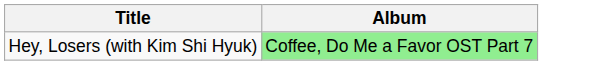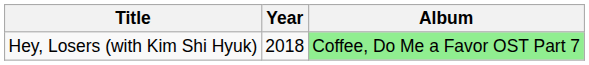+ column: Year | 2018
